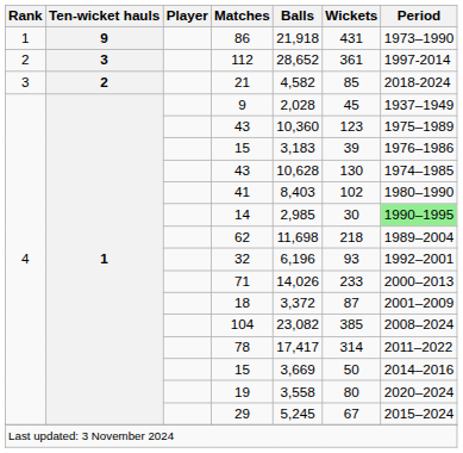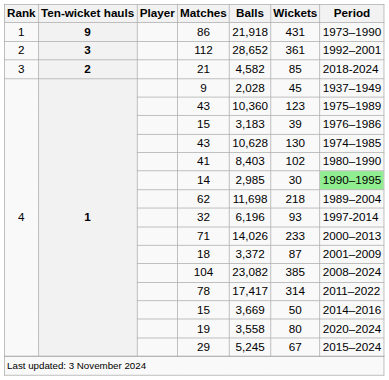112 | Period: 1997-2014 -> 1992–2001
32 | Period: 1992–2001 -> 1997-2014
